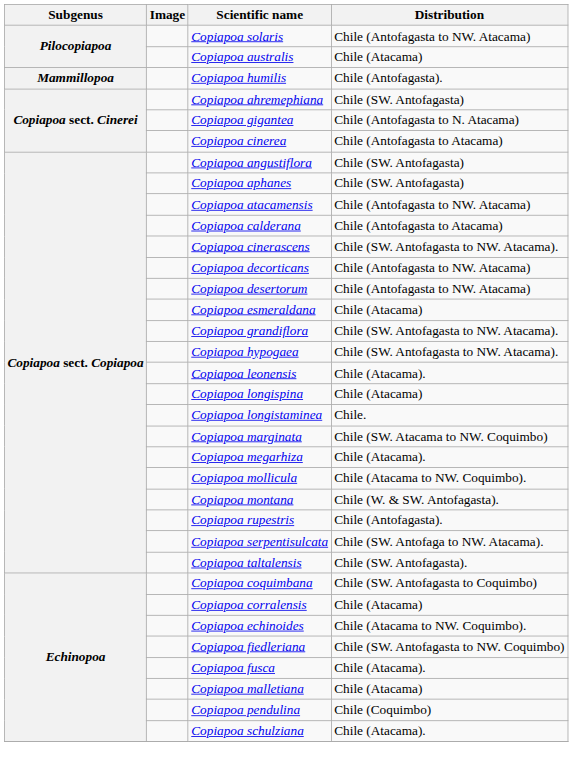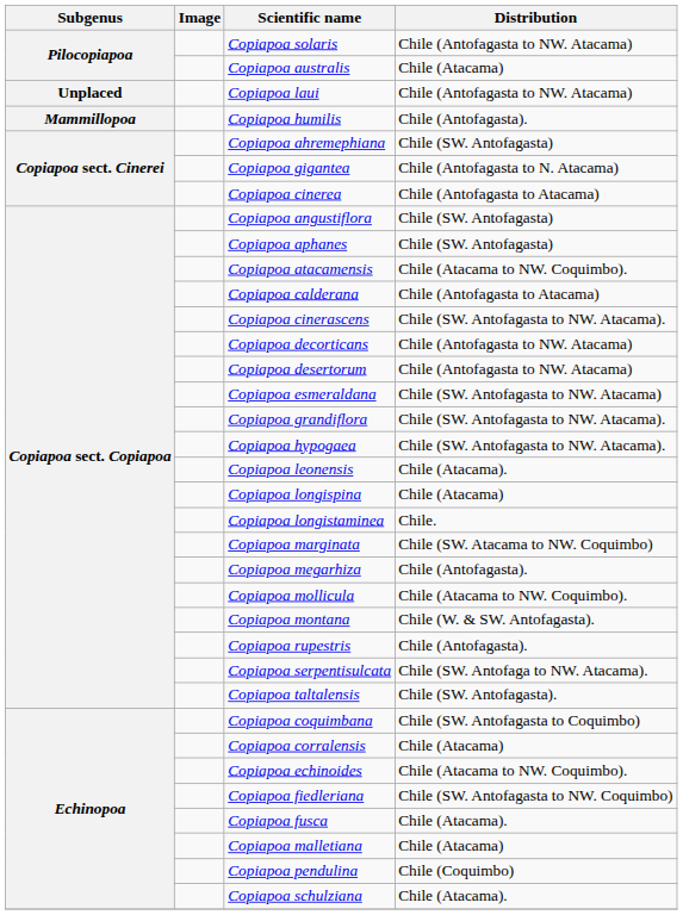+ row: Unplaced | Copiapoa laui | Chile (Antofagasta to NW. Atacama)
Copiapoa atacamensis | Distribution: Chile (Antofagasta to NW. Atacama) -> Chile (Atacama to NW. Coquimbo).
Copiapoa esmeraldana | Distribution: Chile (Atacama) -> Chile (SW. Antofagasta to NW. Atacama)
Copiapoa megarhiza | Distribution: Chile (Atacama). -> Chile (Antofagasta).
